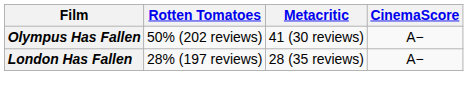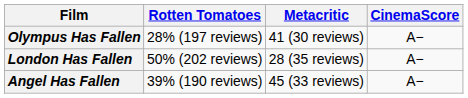Olympus Has Fallen | Rotten Tomatoes: 50% (202 reviews) -> 28% (197 reviews)
London Has Fallen | Rotten Tomatoes: 28% (197 reviews) -> 50% (202 reviews)
+ row: Angel Has Fallen | 39% (190 reviews) | 45 (33 reviews) | A−
